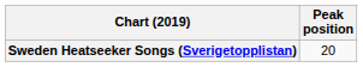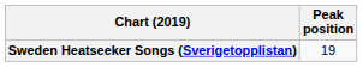Sweden Heatseeker Songs (Sverigetopplistan) | Peak position: 20 -> 19
